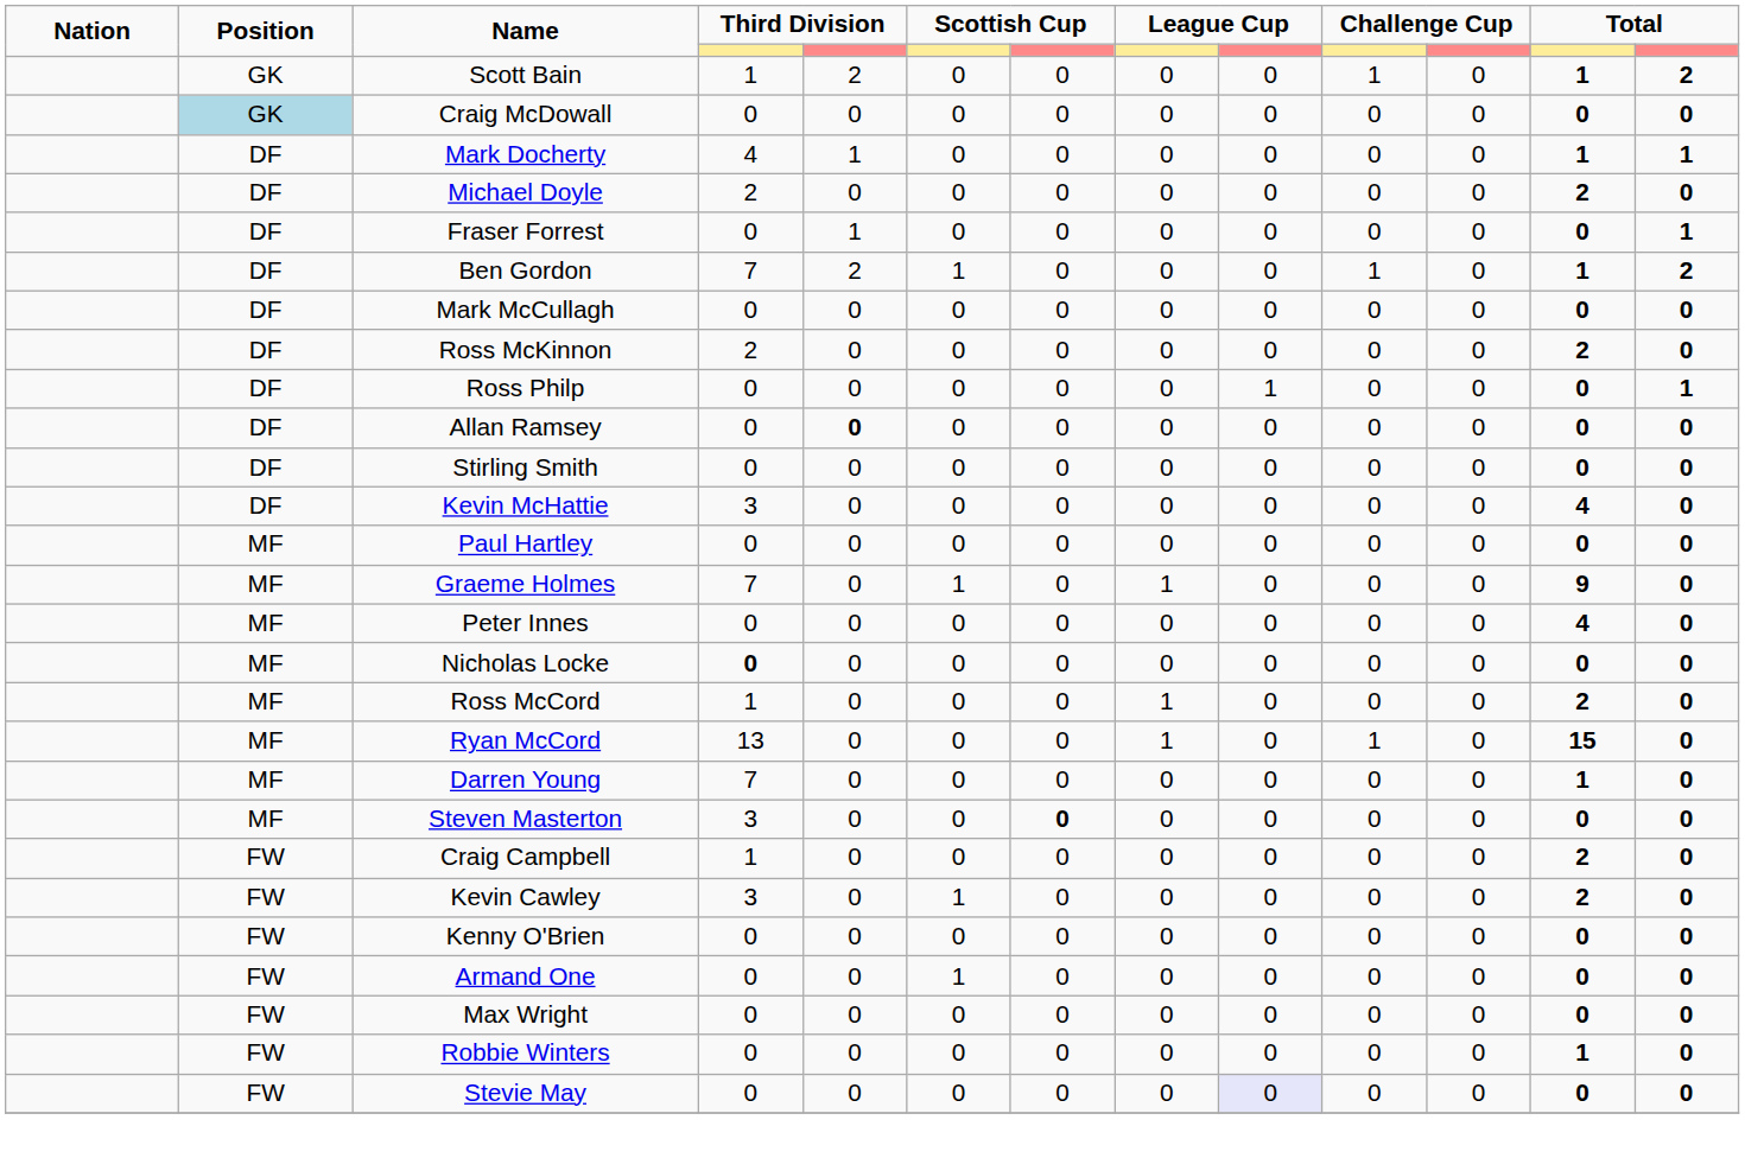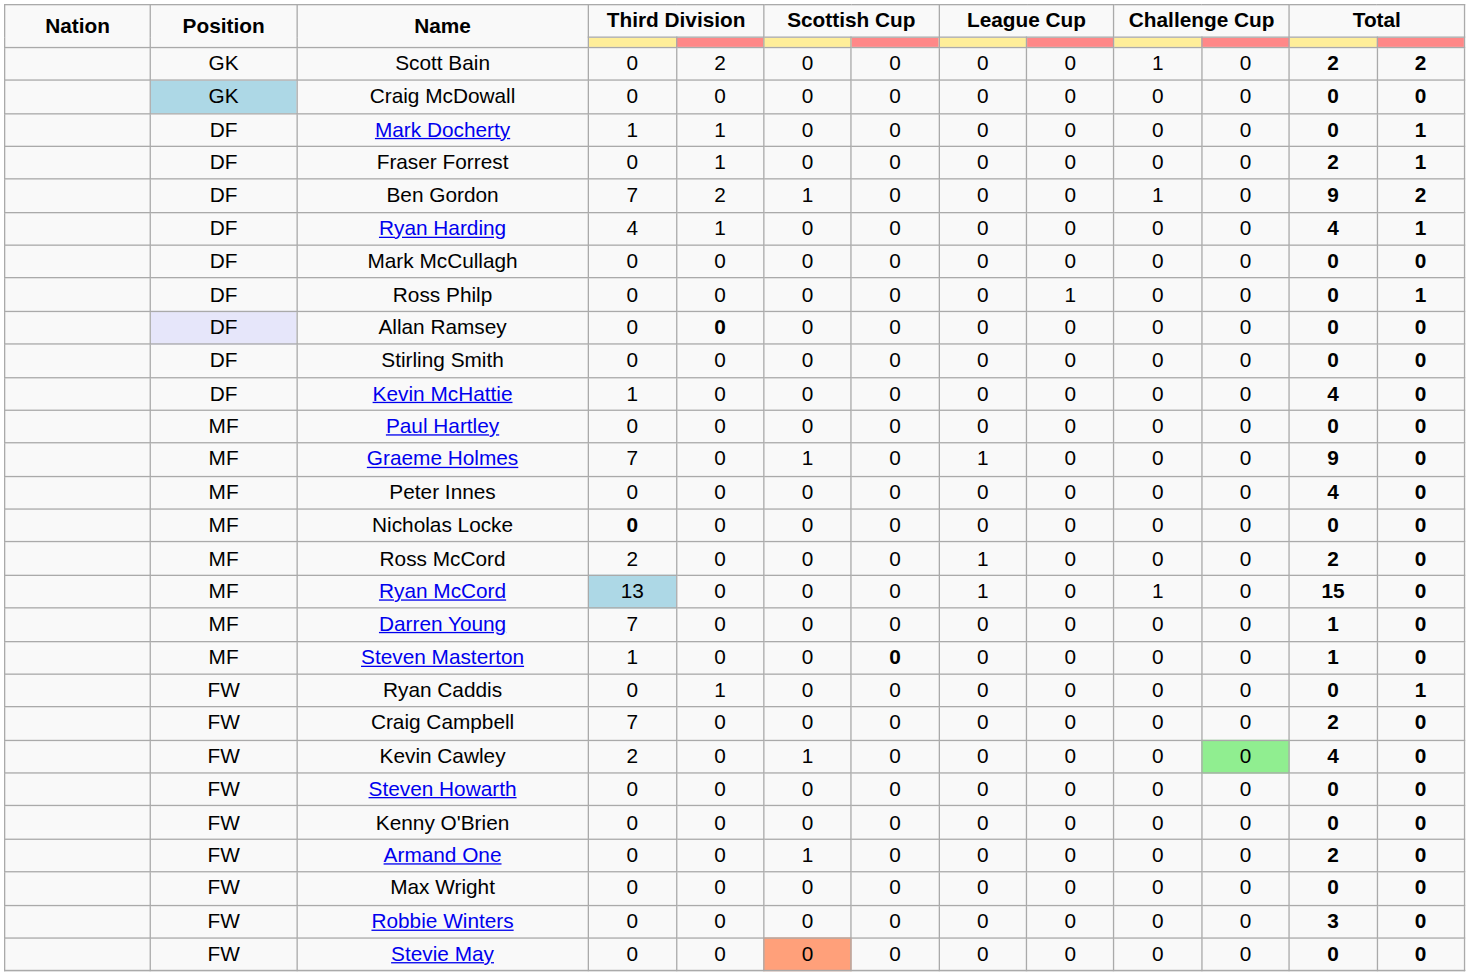Scott Bain | column 4: 1 -> 0
Scott Bain | column 12: 1 -> 2
Mark Docherty | column 4: 4 -> 1
Mark Docherty | column 12: 1 -> 0
- row: DF | Michael Doyle | 2 | 0 | 0 | 0 | 0 | 0 | 0 | 0 | 2 | 0
Fraser Forrest | column 12: 0 -> 2
Ben Gordon | column 12: 1 -> 9
+ row: DF | Ryan Harding | 4 | 1 | 0 | 0 | 0 | 0 | 0 | 0 | 4 | 1
- row: DF | Ross McKinnon | 2 | 0 | 0 | 0 | 0 | 0 | 0 | 0 | 2 | 0
Allan Ramsey | Position: no background -> lavender background
Kevin McHattie | column 4: 3 -> 1
Ross McCord | column 4: 1 -> 2
Ryan McCord | column 4: no background -> lightblue background
Steven Masterton | column 4: 3 -> 1
Steven Masterton | column 12: 0 -> 1
+ row: FW | Ryan Caddis | 0 | 1 | 0 | 0 | 0 | 0 | 0 | 0 | 0 | 1
Craig Campbell | column 4: 1 -> 7
Kevin Cawley | column 4: 3 -> 2
Kevin Cawley | column 11: no background -> lightgreen background
Kevin Cawley | column 12: 2 -> 4
+ row: FW | Steven Howarth | 0 | 0 | 0 | 0 | 0 | 0 | 0 | 0 | 0 | 0
Armand One | column 12: 0 -> 2
Robbie Winters | column 12: 1 -> 3
Stevie May | column 6: no background -> lightsalmon background
Stevie May | column 9: lavender background -> no background
